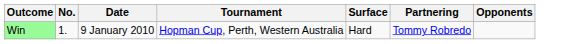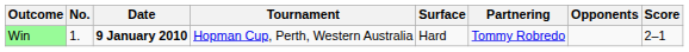+ column: Score | 2–1
Win | Date: normal -> bold
